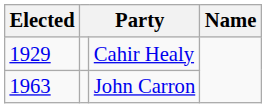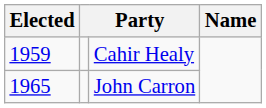Cahir Healy | Elected: 1929 -> 1959
John Carron | Elected: 1963 -> 1965
